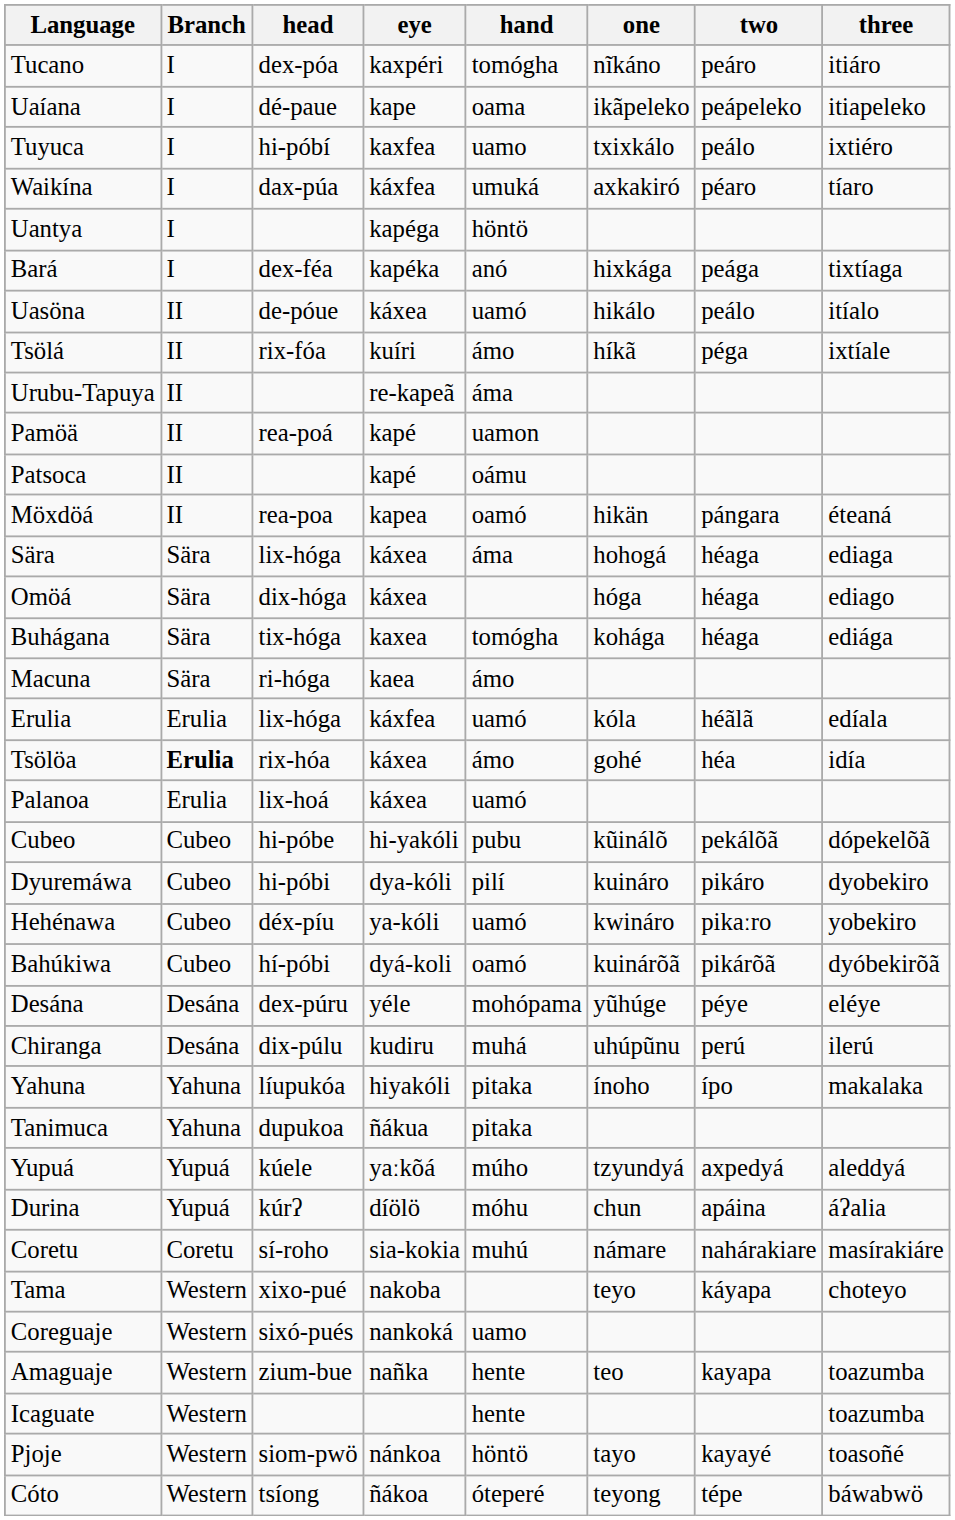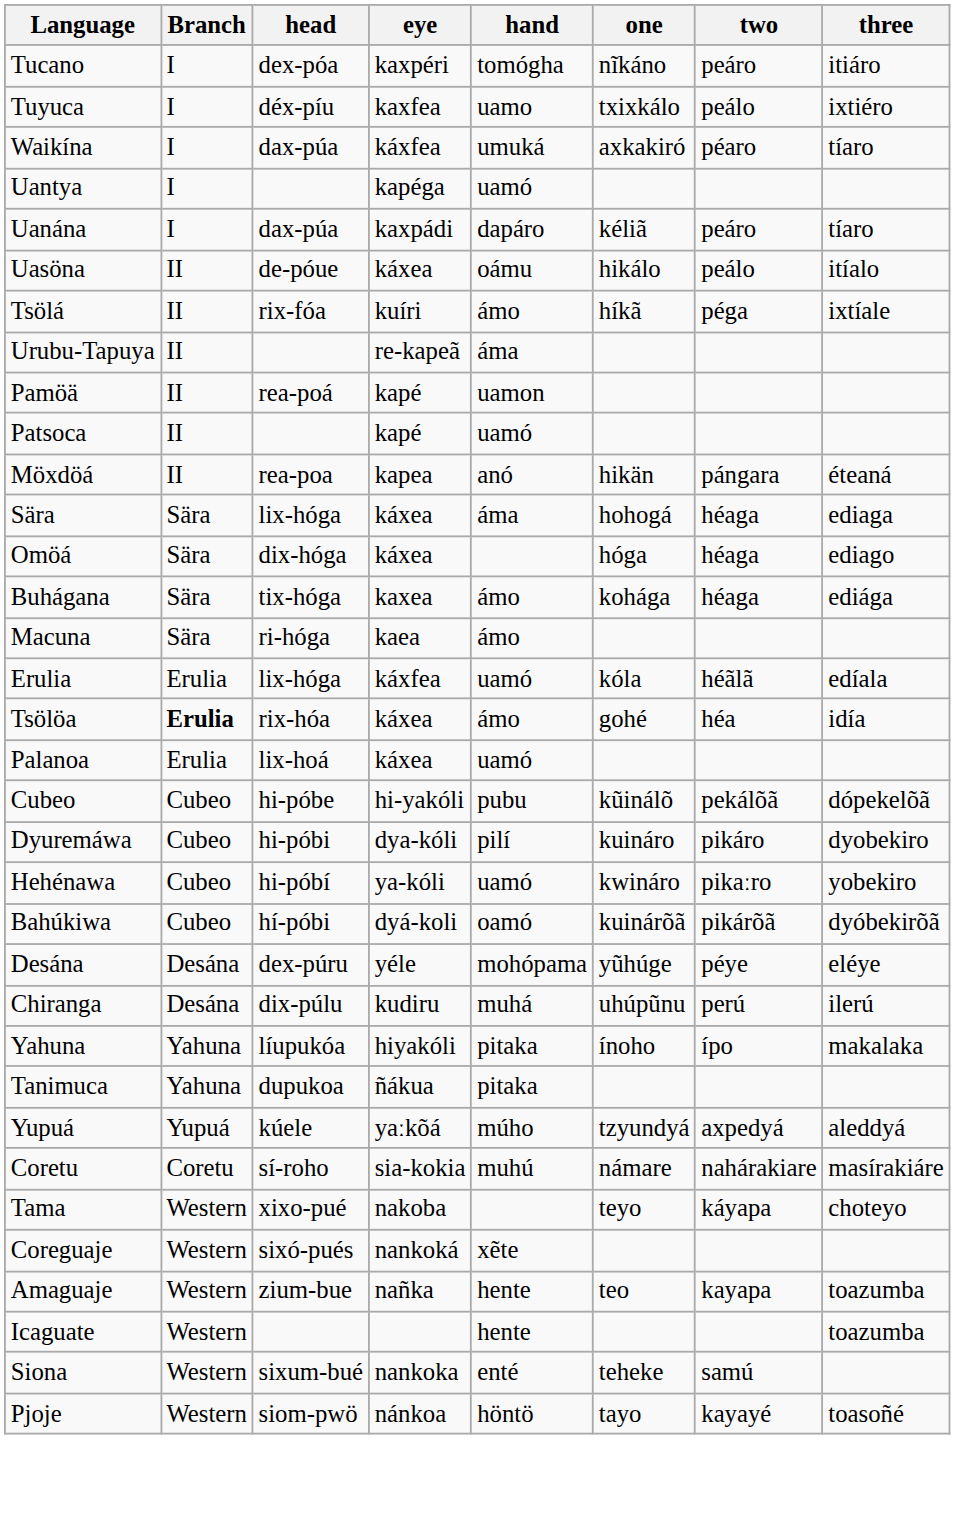- row: Uaíana | I | dé-paue | kape | oama | ikãpeleko | peápeleko | itiapeleko
Tuyuca | head: hi-póbí -> déx-píu
Uantya | hand: höntö -> uamó
- row: Bará | I | dex-féa | kapéka | anó | hixkága | peága | tixtíaga
+ row: Uanána | I | dax-púa | kaxpádi | dapáro | kéliã | peáro | tíaro
Uasöna | hand: uamó -> oámu
Patsoca | hand: oámu -> uamó
Möxdöá | hand: oamó -> anó
Buhágana | hand: tomógha -> ámo
Hehénawa | head: déx-píu -> hi-póbí
- row: Durina | Yupuá | kúrʔ | díölö | móhu | chun | apáina | áʔalia
Coreguaje | hand: uamo -> xẽte
+ row: Siona | Western | sixum-bué | nankoka | enté | teheke | samú
- row: Cóto | Western | tsíong | ñákoa | óteperé | teyong | tépe | báwabwö
